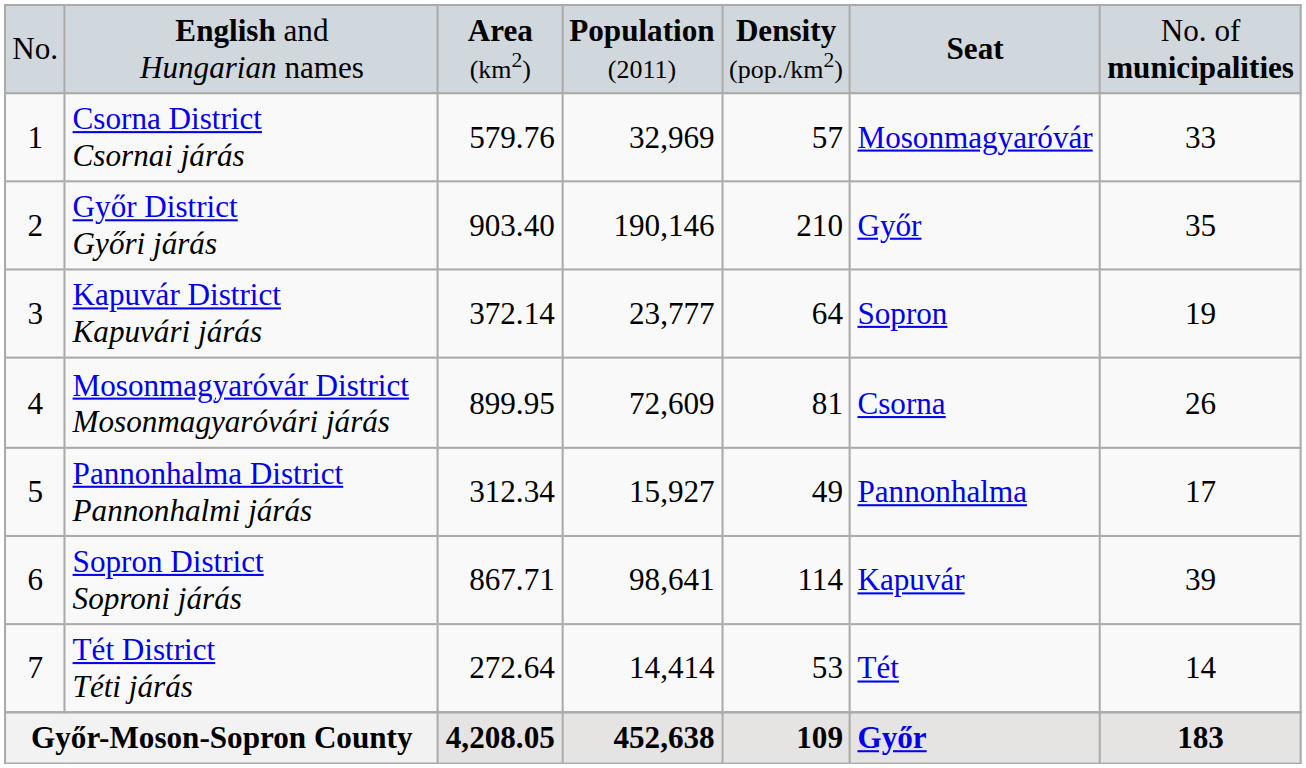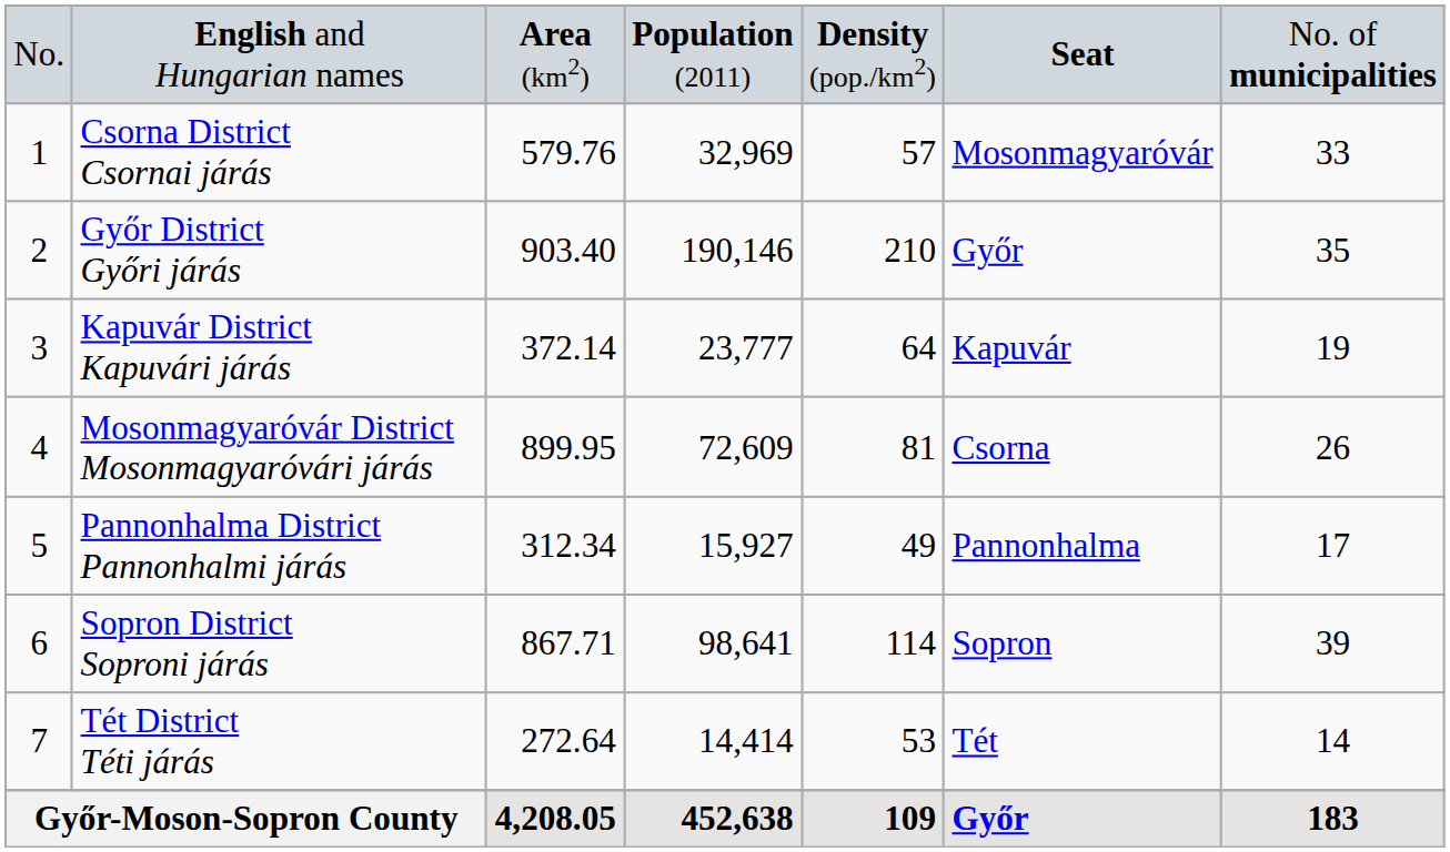Kapuvár District Kapuvári járás | column 6: Sopron -> Kapuvár
Sopron District Soproni járás | column 6: Kapuvár -> Sopron
